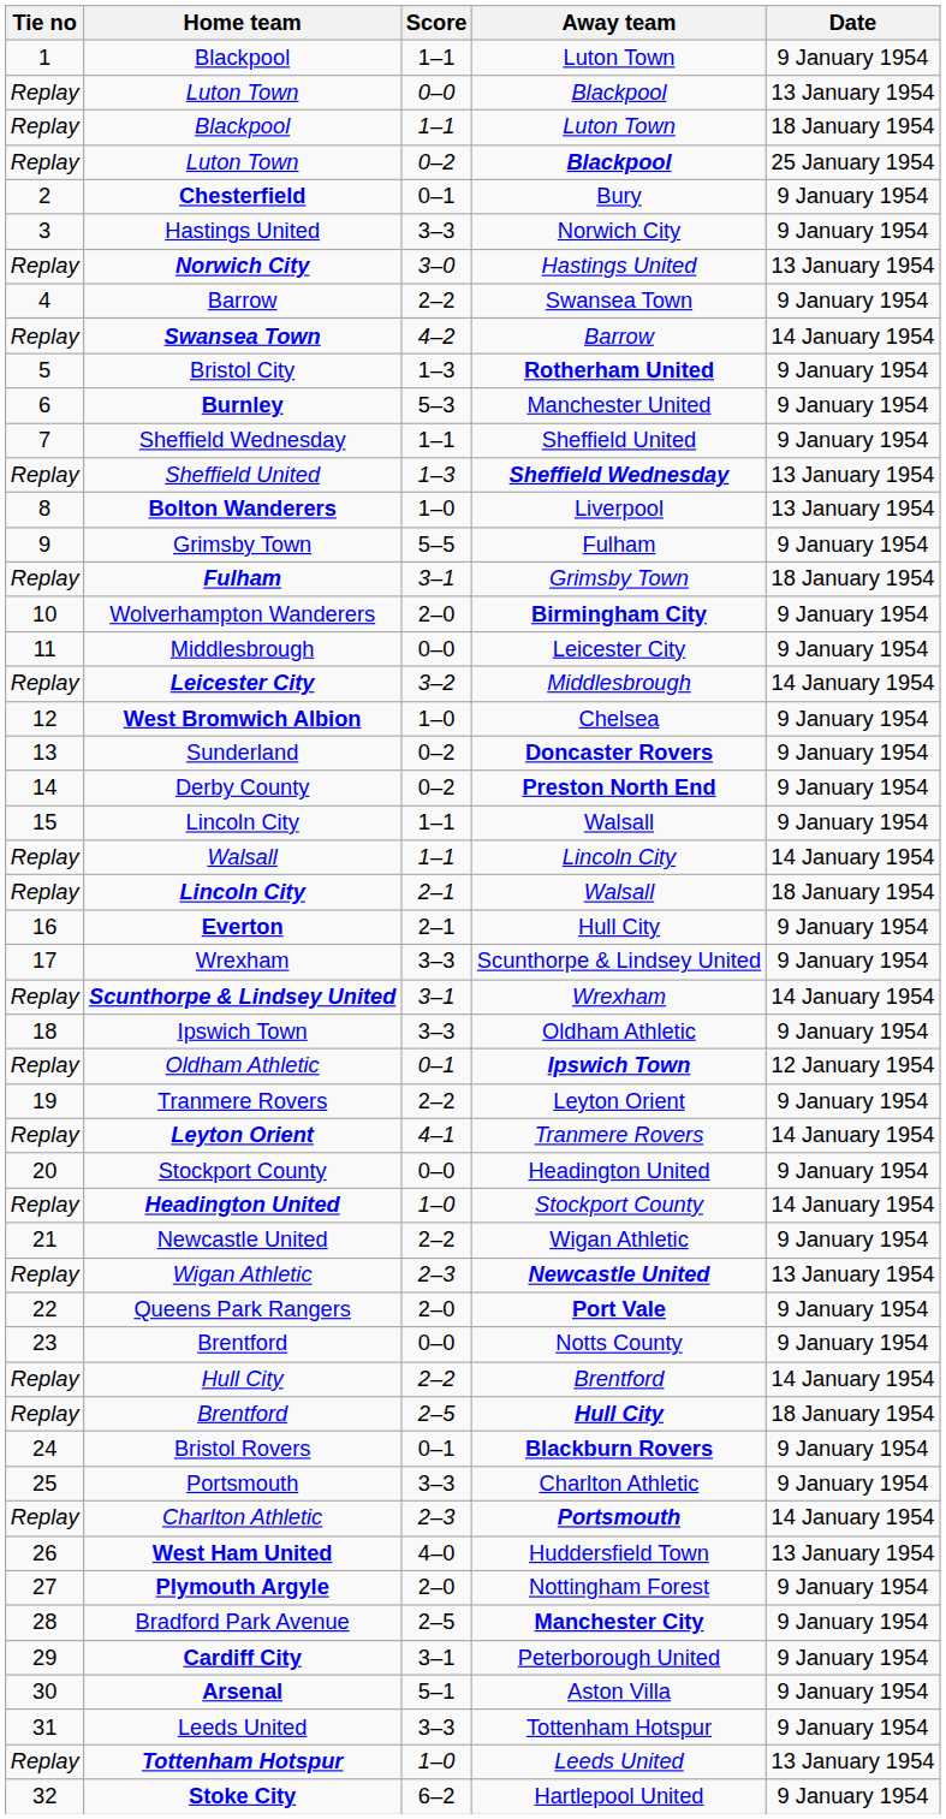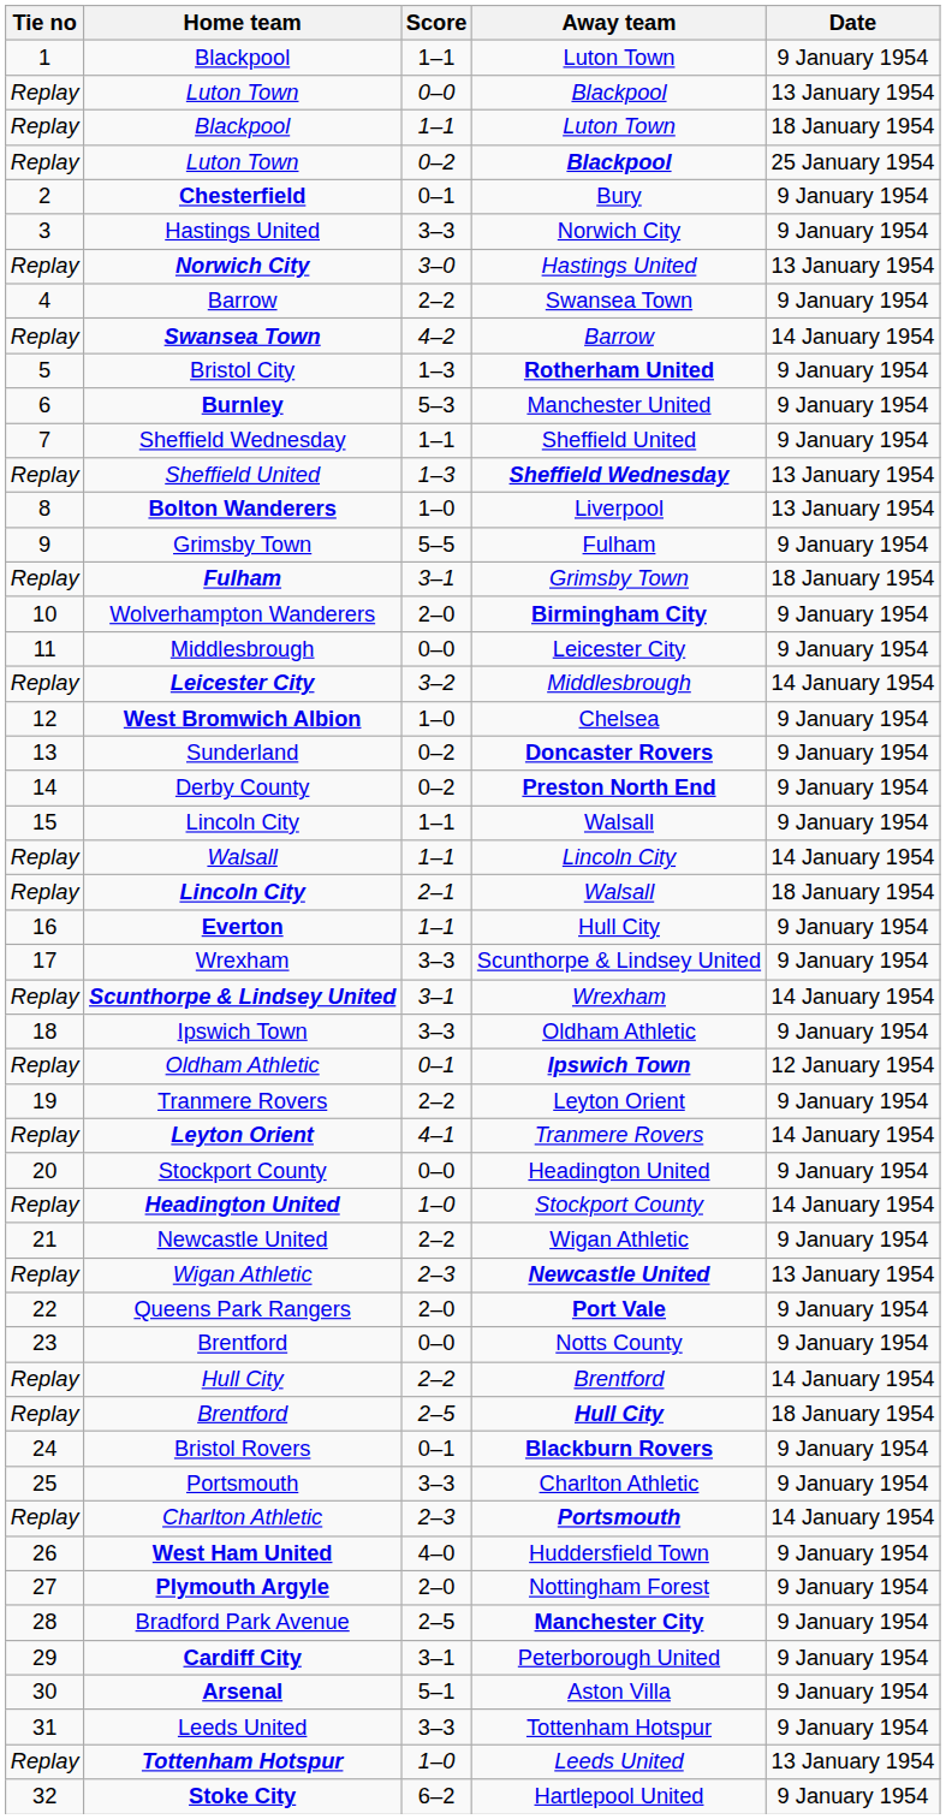Everton | Score: 2–1 -> 1–1
West Ham United | Date: 13 January 1954 -> 9 January 1954
